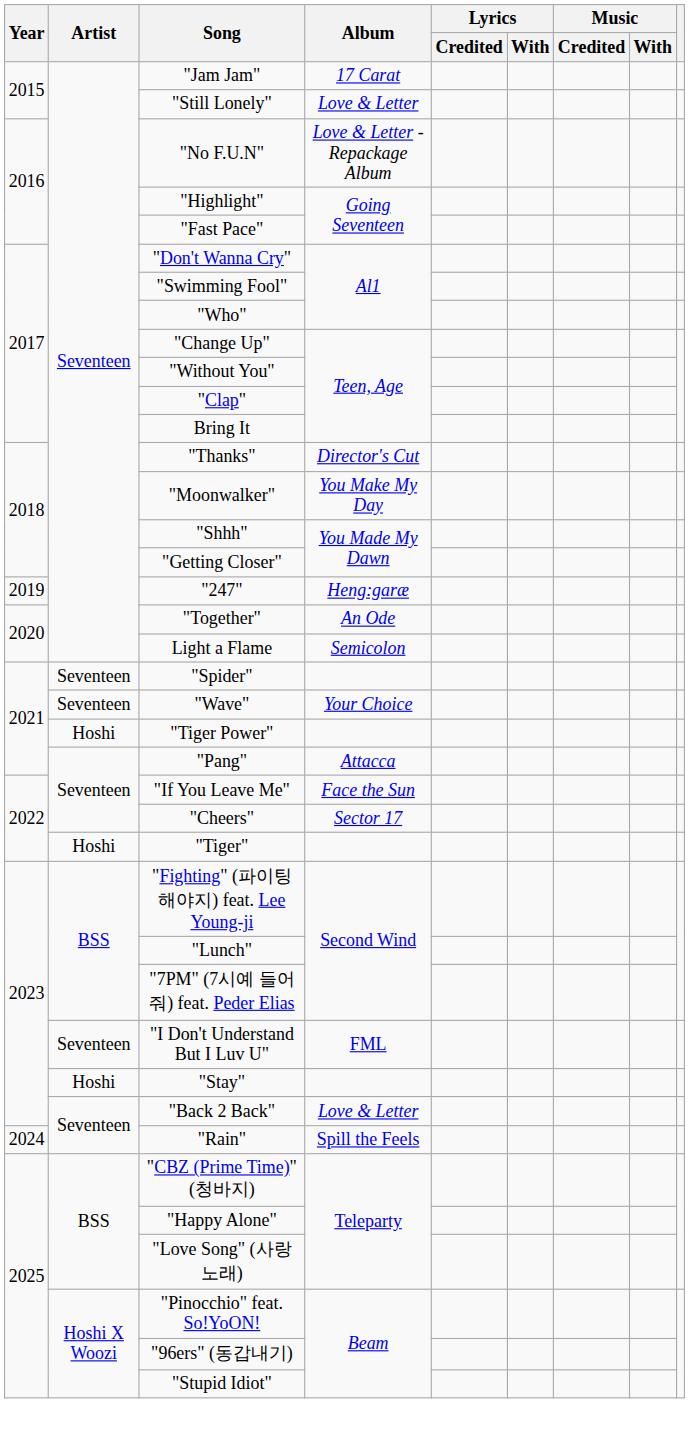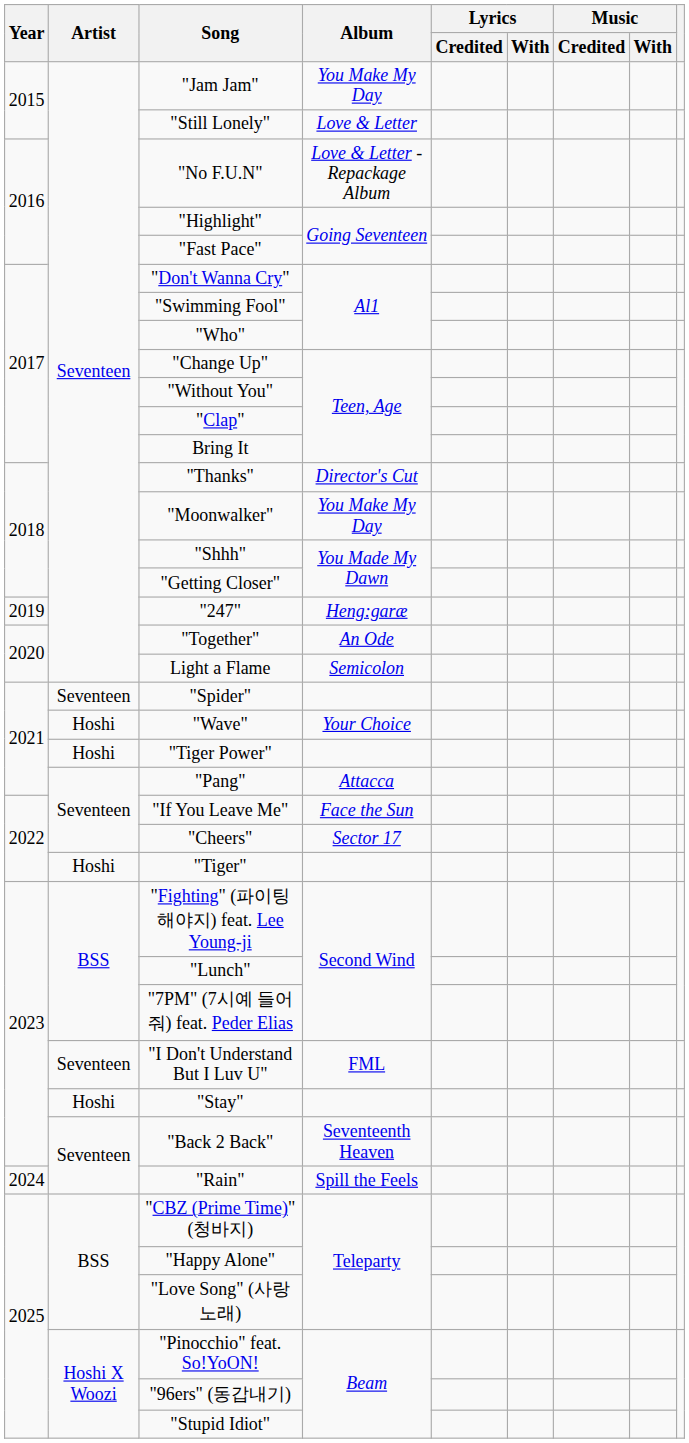"Jam Jam" | Album: 17 Carat -> You Make My Day
"Wave" | Artist: Seventeen -> Hoshi
"Back 2 Back" | Album: Love & Letter -> Seventeenth Heaven
